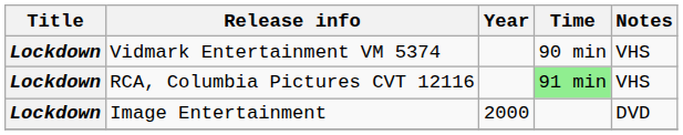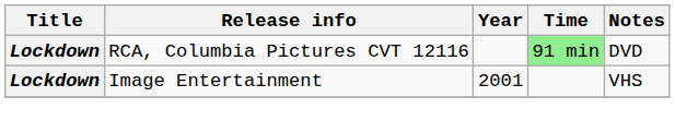- row: Lockdown | Vidmark Entertainment VM 5374 | 90 min | VHS
RCA, Columbia Pictures CVT 12116 | Notes: VHS -> DVD
Image Entertainment | Year: 2000 -> 2001
Image Entertainment | Notes: DVD -> VHS
